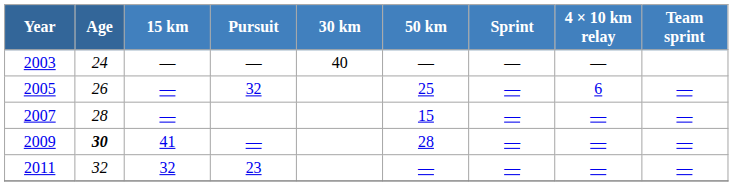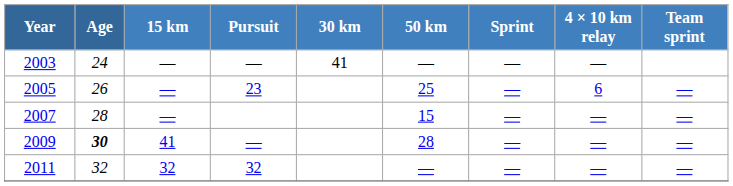2003 | 30 km: 40 -> 41
2005 | Pursuit: 32 -> 23
2011 | Pursuit: 23 -> 32
